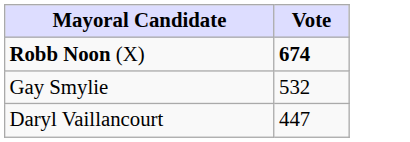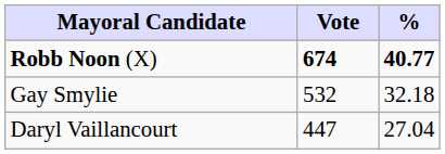+ column: % | 40.77 | 32.18 | 27.04
